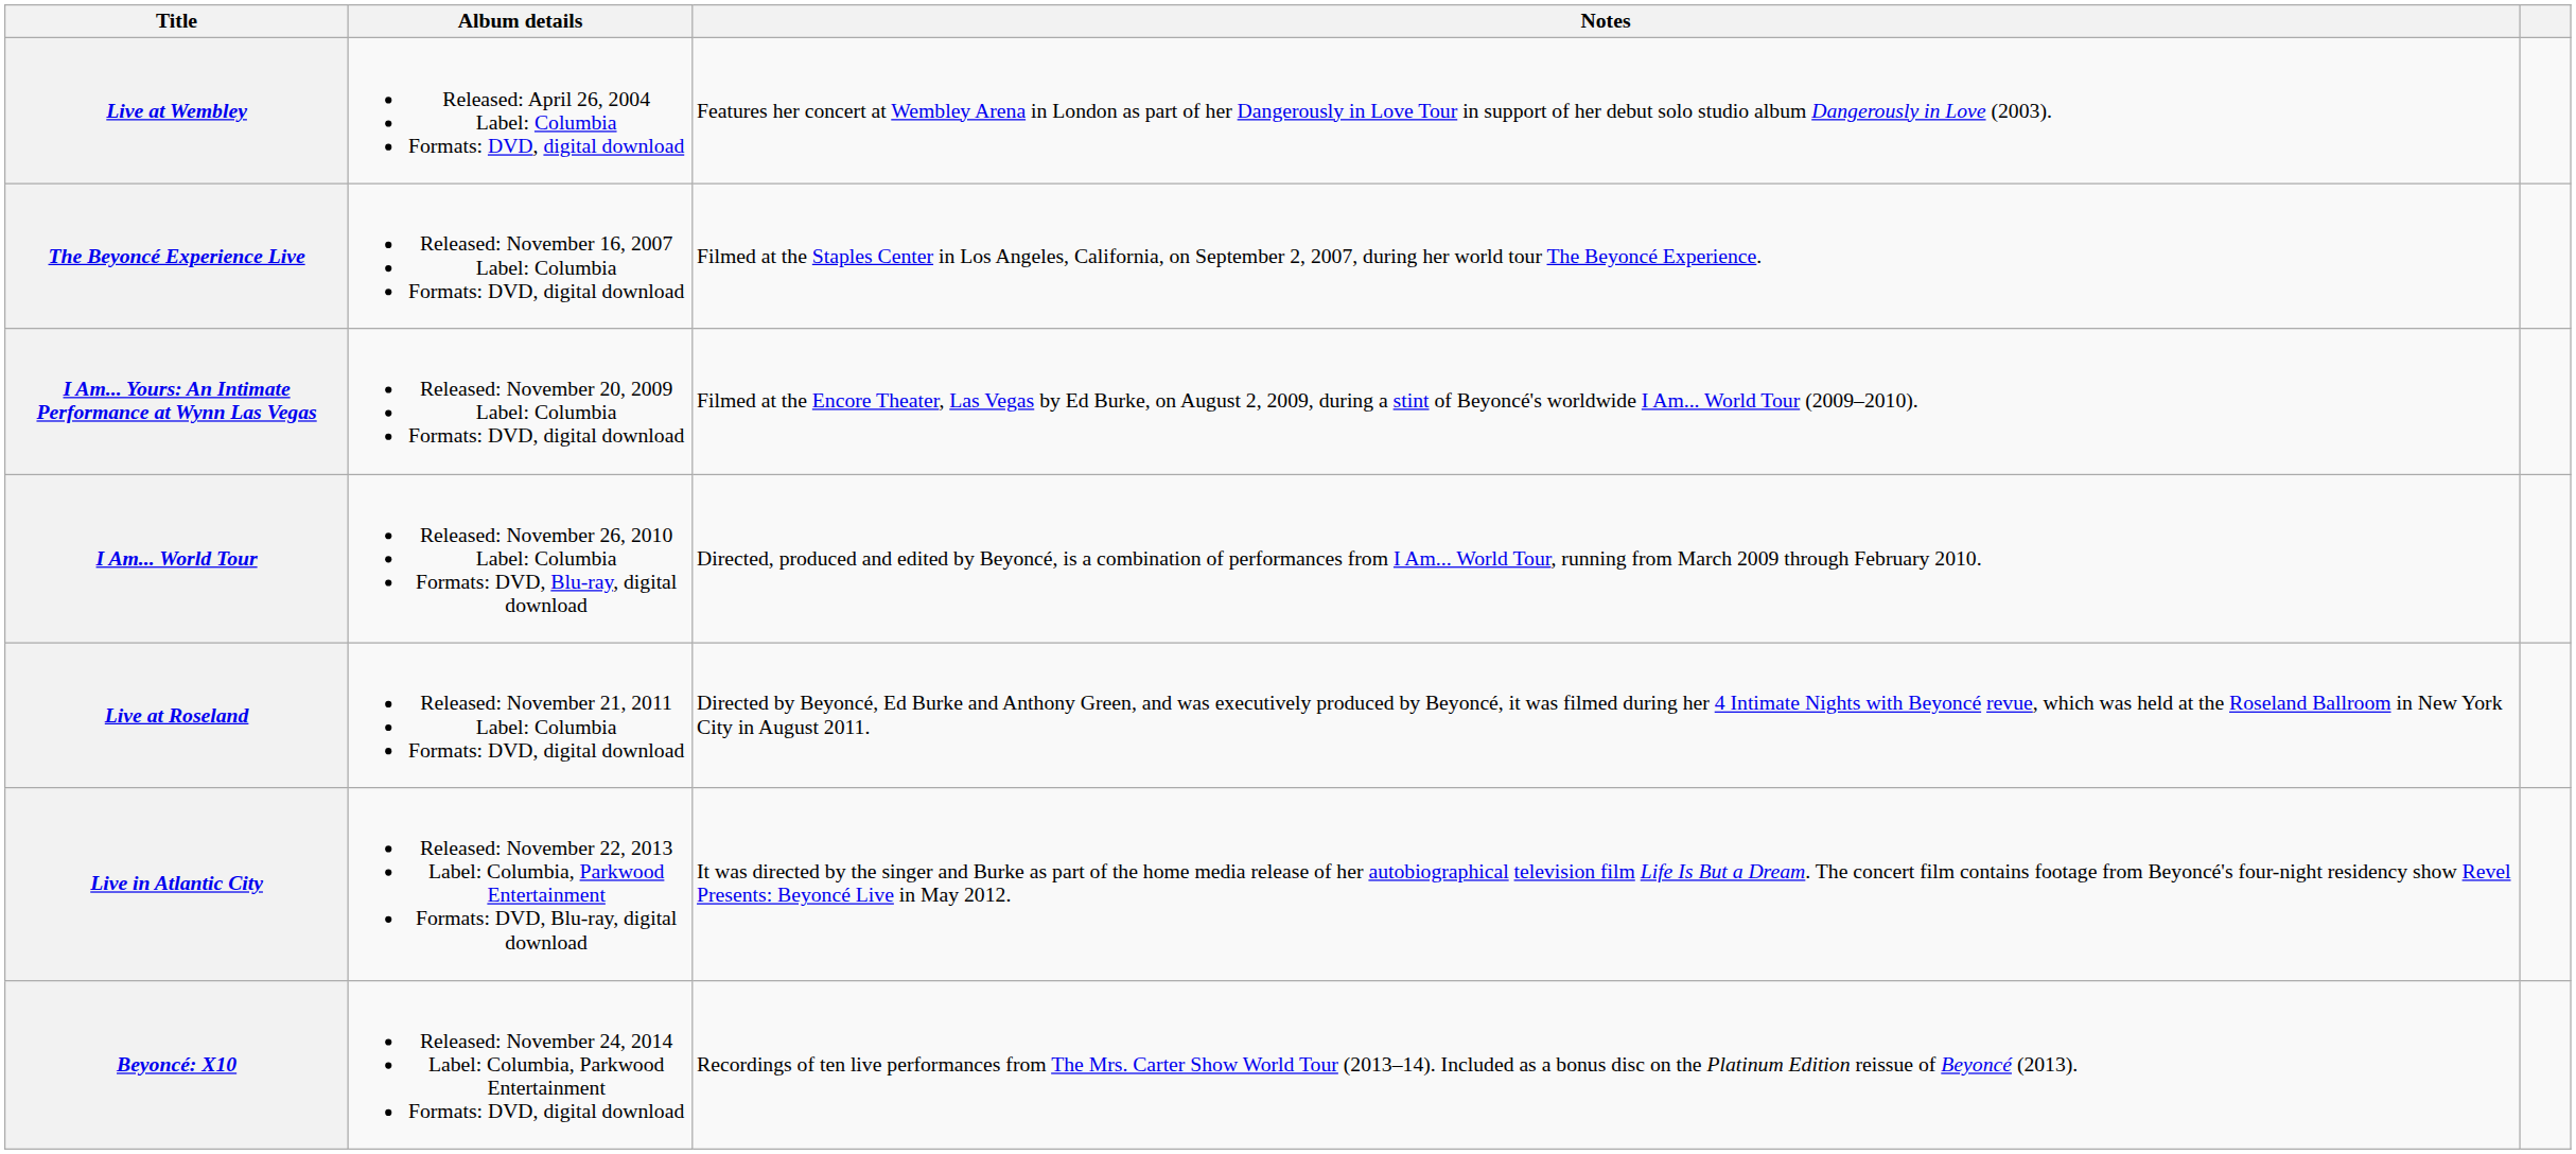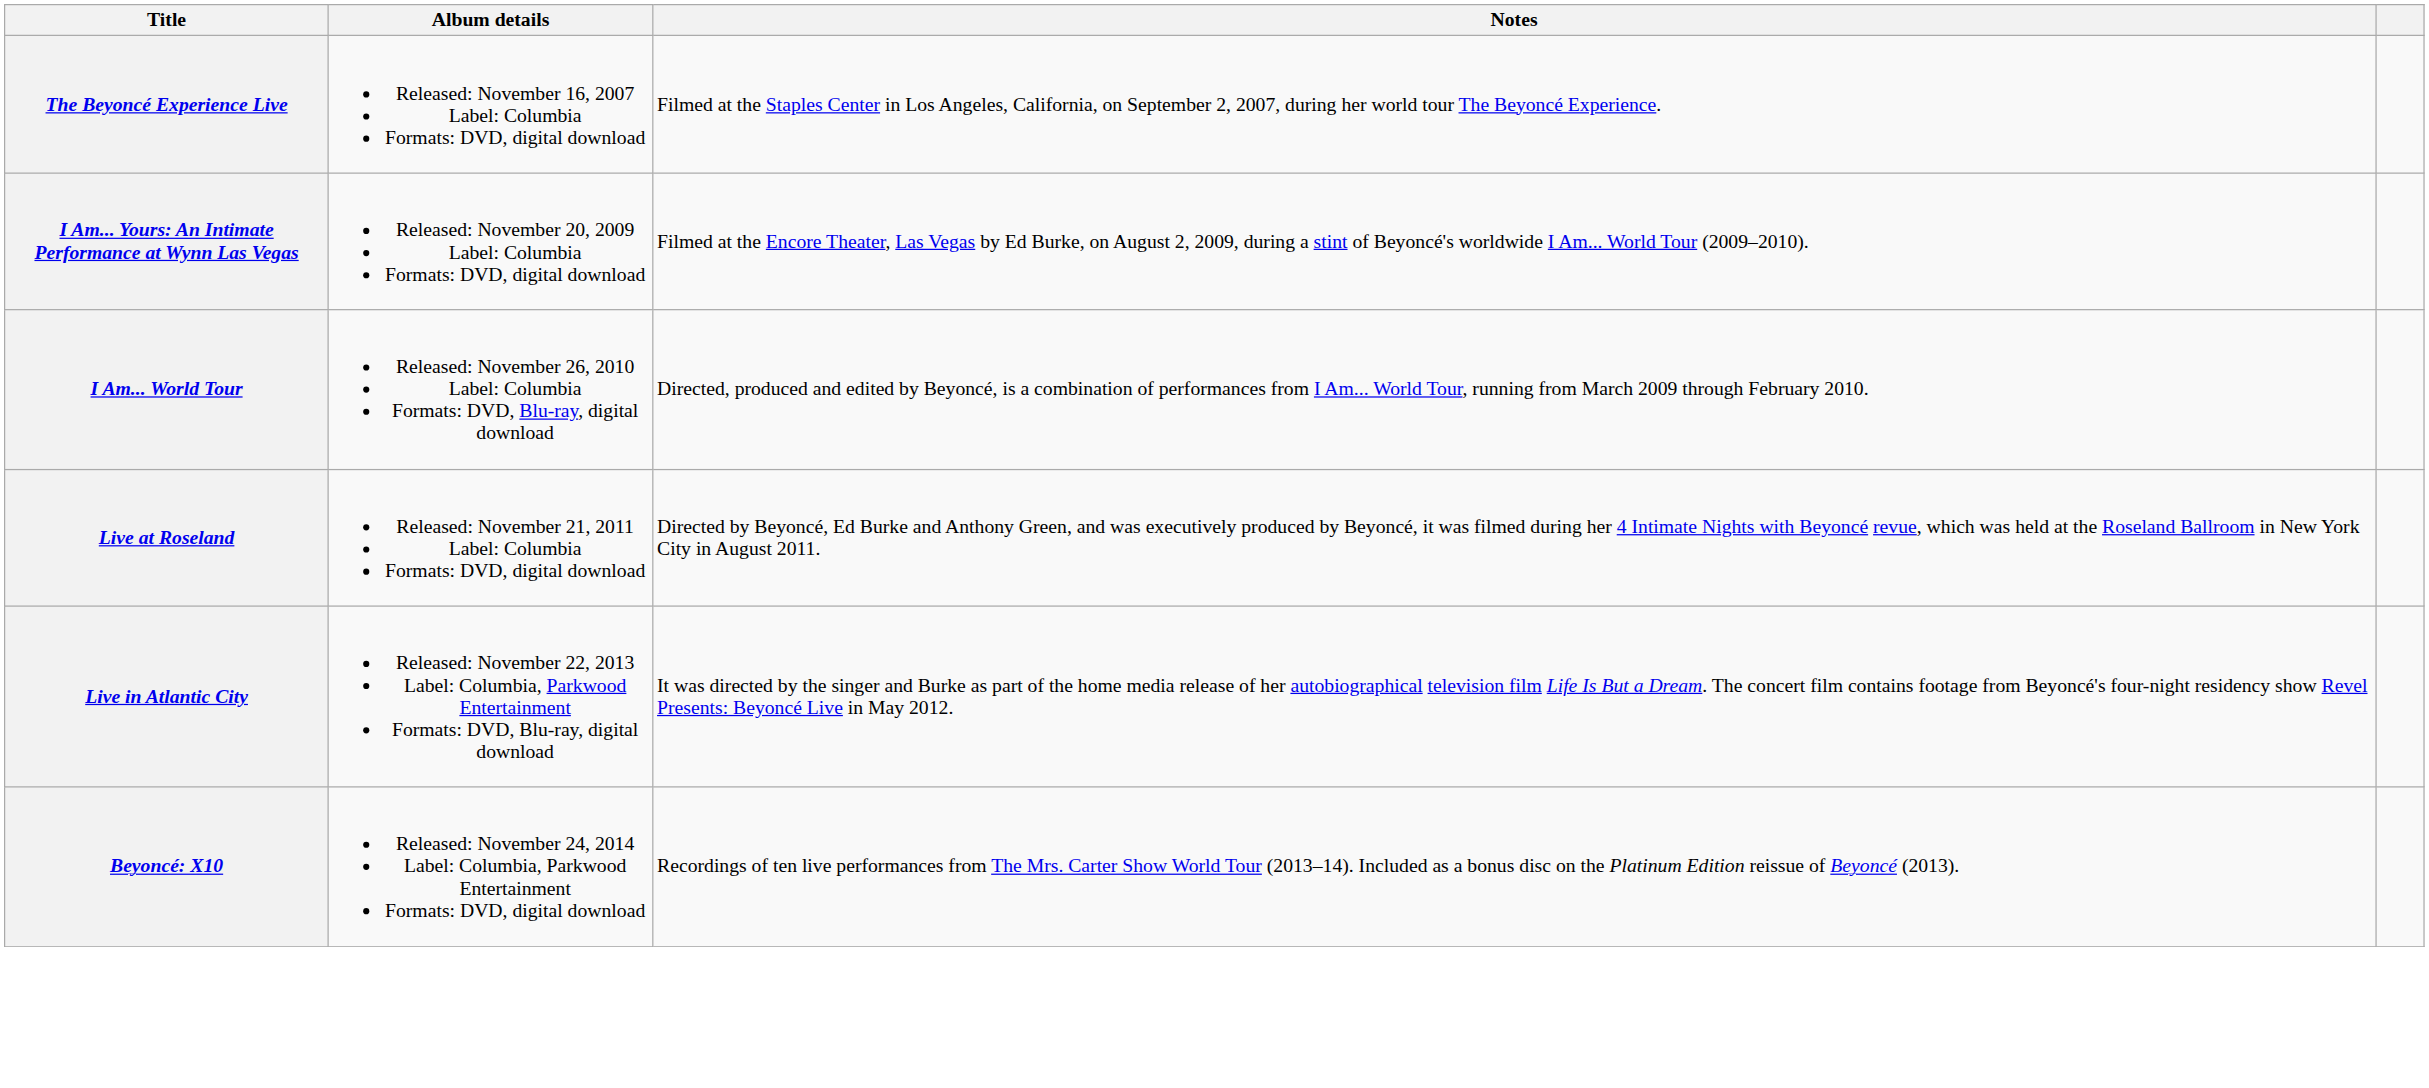- row: Live at Wembley | Released: April 26, 2004 Label: Columbia Formats: DVD, digital download | Features her concert at Wembley Arena in London as part of her Dangerously in Love Tour in support of her debut solo studio album Dangerously in Love (2003).
